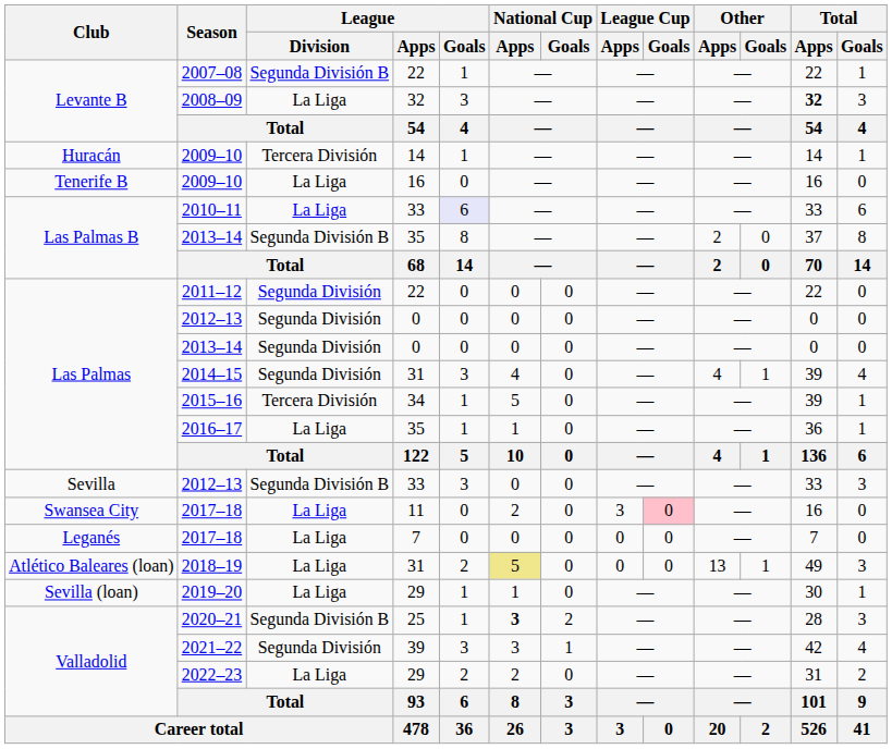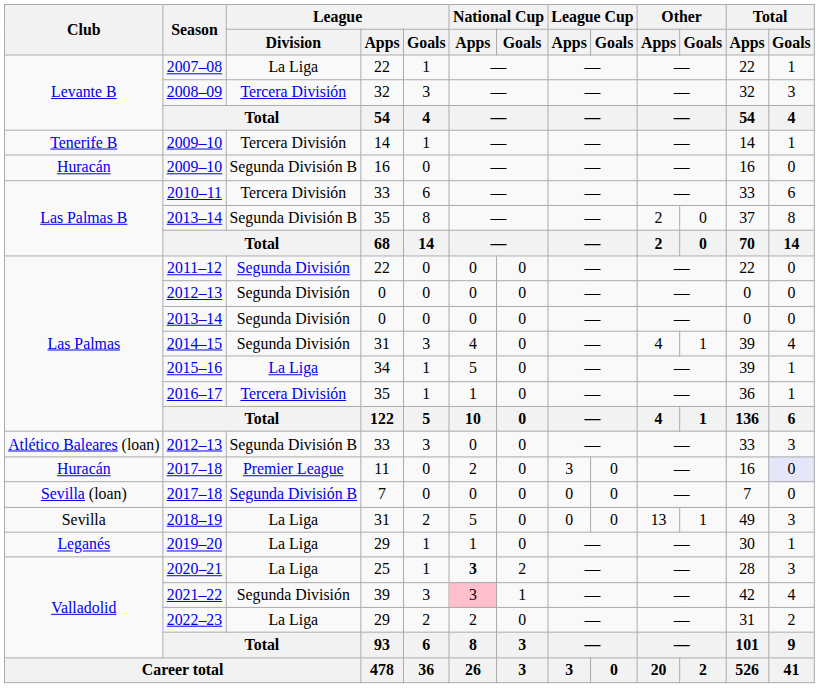2007–08 | League / Division: Segunda División B -> La Liga
2008–09 | League / Division: La Liga -> Tercera División
2008–09 | Total / Apps: bold -> normal
2009–10 / 14 | Club: Huracán -> Tenerife B
2009–10 / 16 | Club: Tenerife B -> Huracán
2009–10 / 16 | League / Division: La Liga -> Segunda División B
2010–11 | League / Division: La Liga -> Tercera División
2010–11 | League / Goals: lavender background -> no background
2015–16 | League / Division: Tercera División -> La Liga
2016–17 | League / Division: La Liga -> Tercera División
2012–13 / 33 | Club: Sevilla -> Atlético Baleares (loan)
2017–18 / 11 | Club: Swansea City -> Huracán
2017–18 / 11 | League / Division: La Liga -> Premier League
2017–18 / 11 | League Cup / Goals: pink background -> no background
2017–18 / 11 | Total / Goals: no background -> lavender background
2017–18 / 7 | Club: Leganés -> Sevilla (loan)
2017–18 / 7 | League / Division: La Liga -> Segunda División B
2018–19 | Club: Atlético Baleares (loan) -> Sevilla
2018–19 | National Cup / Apps: khaki background -> no background
2019–20 | Club: Sevilla (loan) -> Leganés
2020–21 | League / Division: Segunda División B -> La Liga
2021–22 | National Cup / Apps: no background -> pink background
